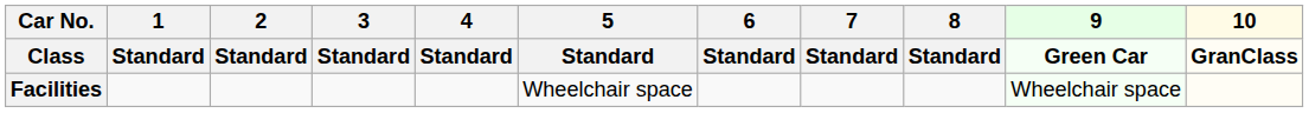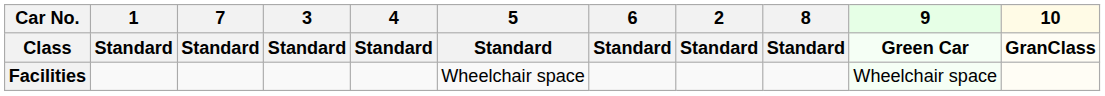columns swapped: 2 / Standard <-> 7 / Standard
